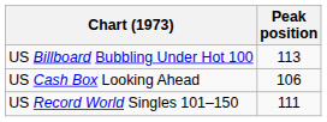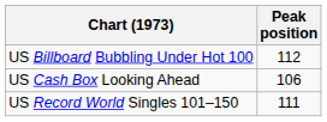US Billboard Bubbling Under Hot 100 | Peak position: 113 -> 112
